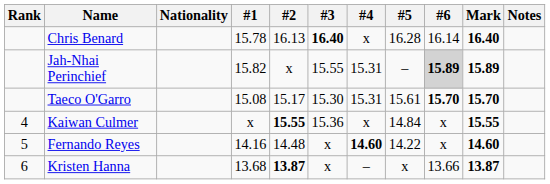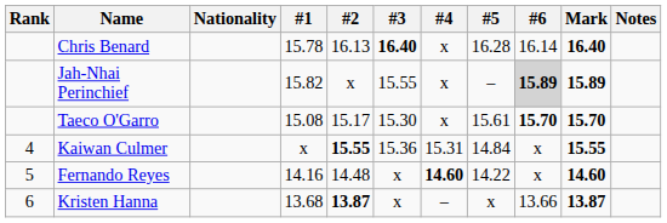Jah-Nhai Perinchief | #4: 15.31 -> x
Taeco O'Garro | #4: 15.31 -> x
Kaiwan Culmer | #4: x -> 15.31
